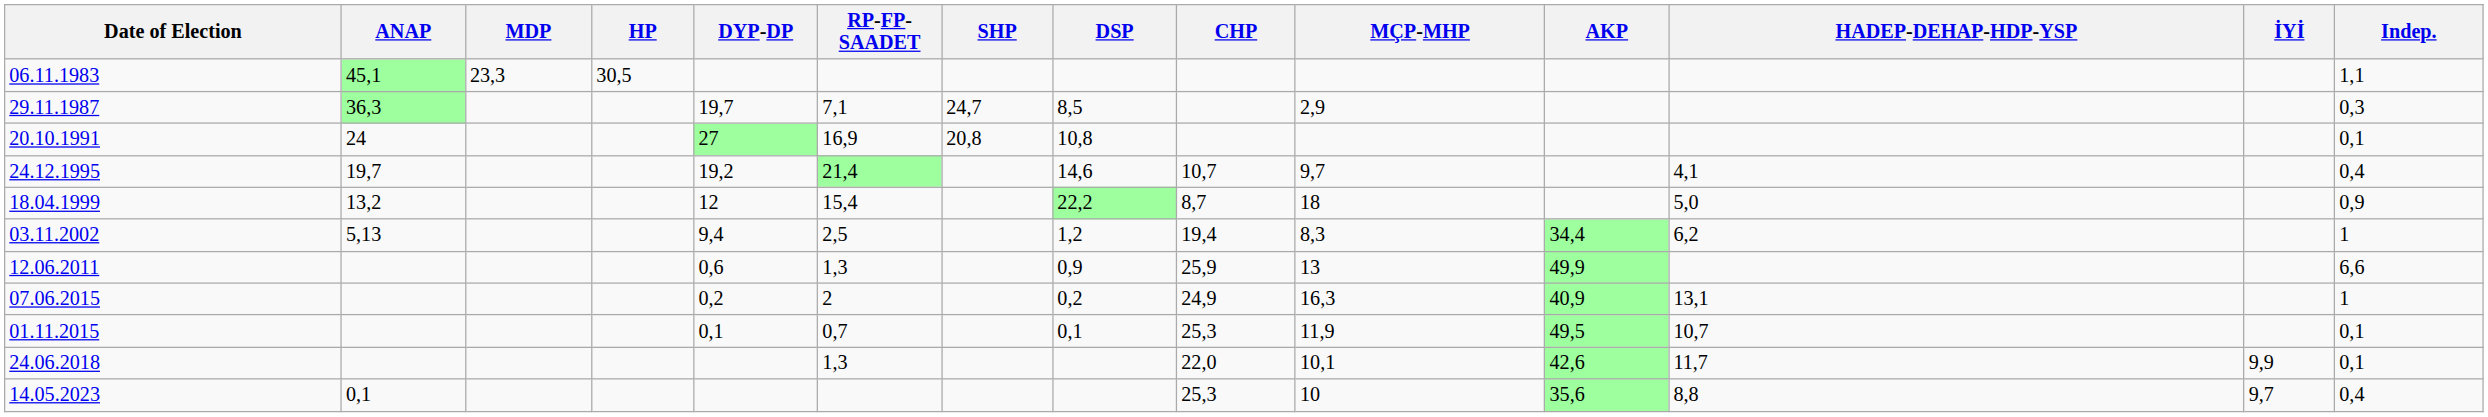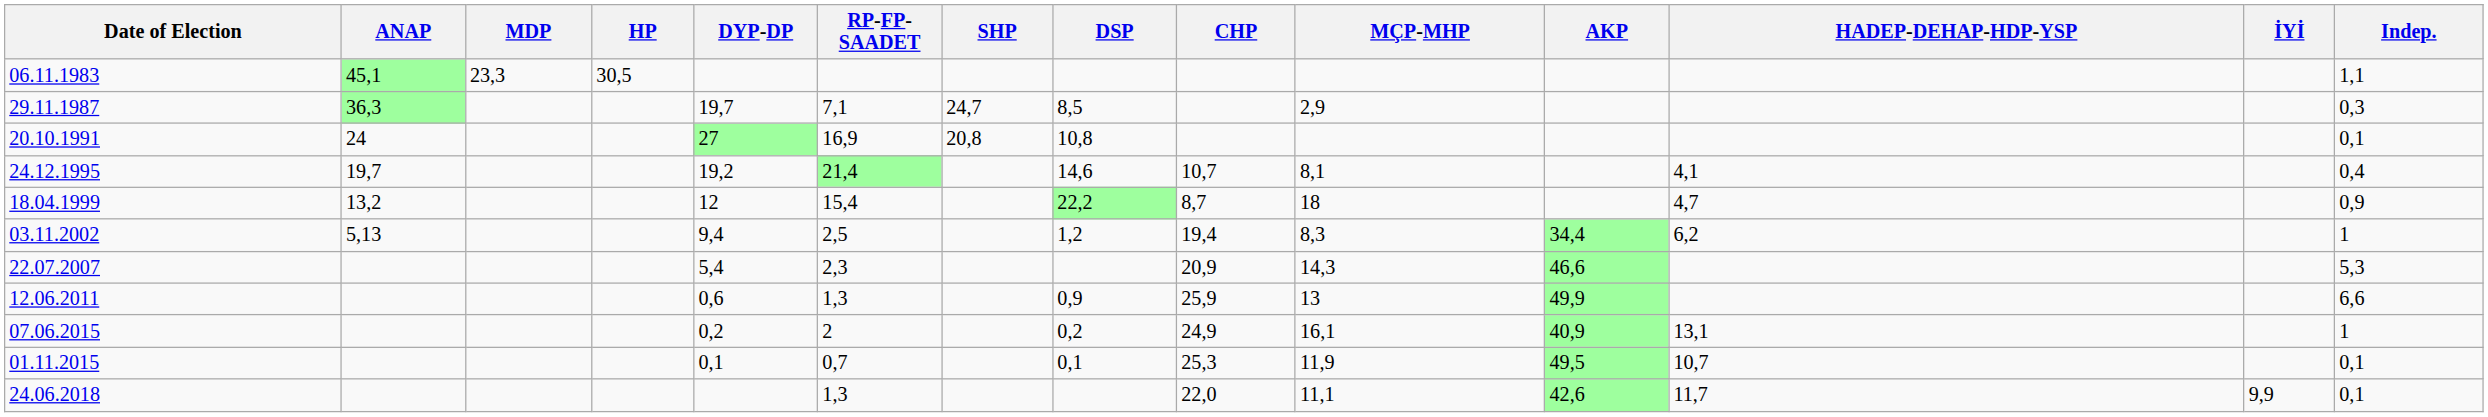24.12.1995 | MÇP-MHP: 9,7 -> 8,1
18.04.1999 | HADEP-DEHAP-HDP-YSP: 5,0 -> 4,7
+ row: 22.07.2007 | 5,4 | 2,3 | 20,9 | 14,3 | 46,6 | 5,3
07.06.2015 | MÇP-MHP: 16,3 -> 16,1
24.06.2018 | MÇP-MHP: 10,1 -> 11,1
- row: 14.05.2023 | 0,1 | 25,3 | 10 | 35,6 | 8,8 | 9,7 | 0,4
